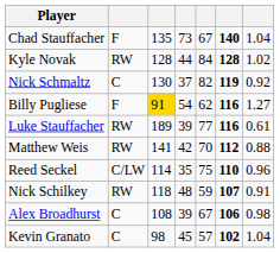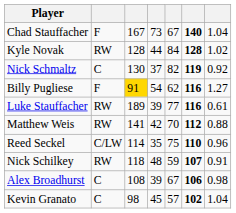Chad Stauffacher | column 3: 135 -> 167
